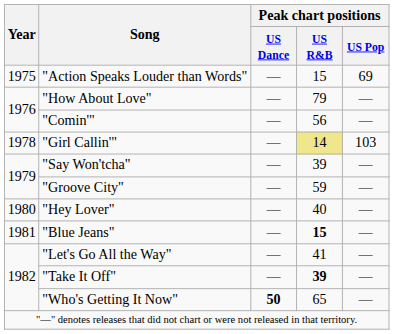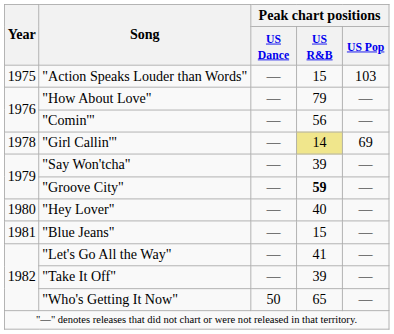"Action Speaks Louder than Words" | Peak chart positions / US Pop: 69 -> 103
"Girl Callin'" | Peak chart positions / US Pop: 103 -> 69
"Groove City" | Peak chart positions / US R&B: normal -> bold
"Blue Jeans" | Peak chart positions / US R&B: bold -> normal
"Take It Off" | Peak chart positions / US R&B: bold -> normal
"Who's Getting It Now" | Peak chart positions / US Dance: bold -> normal
